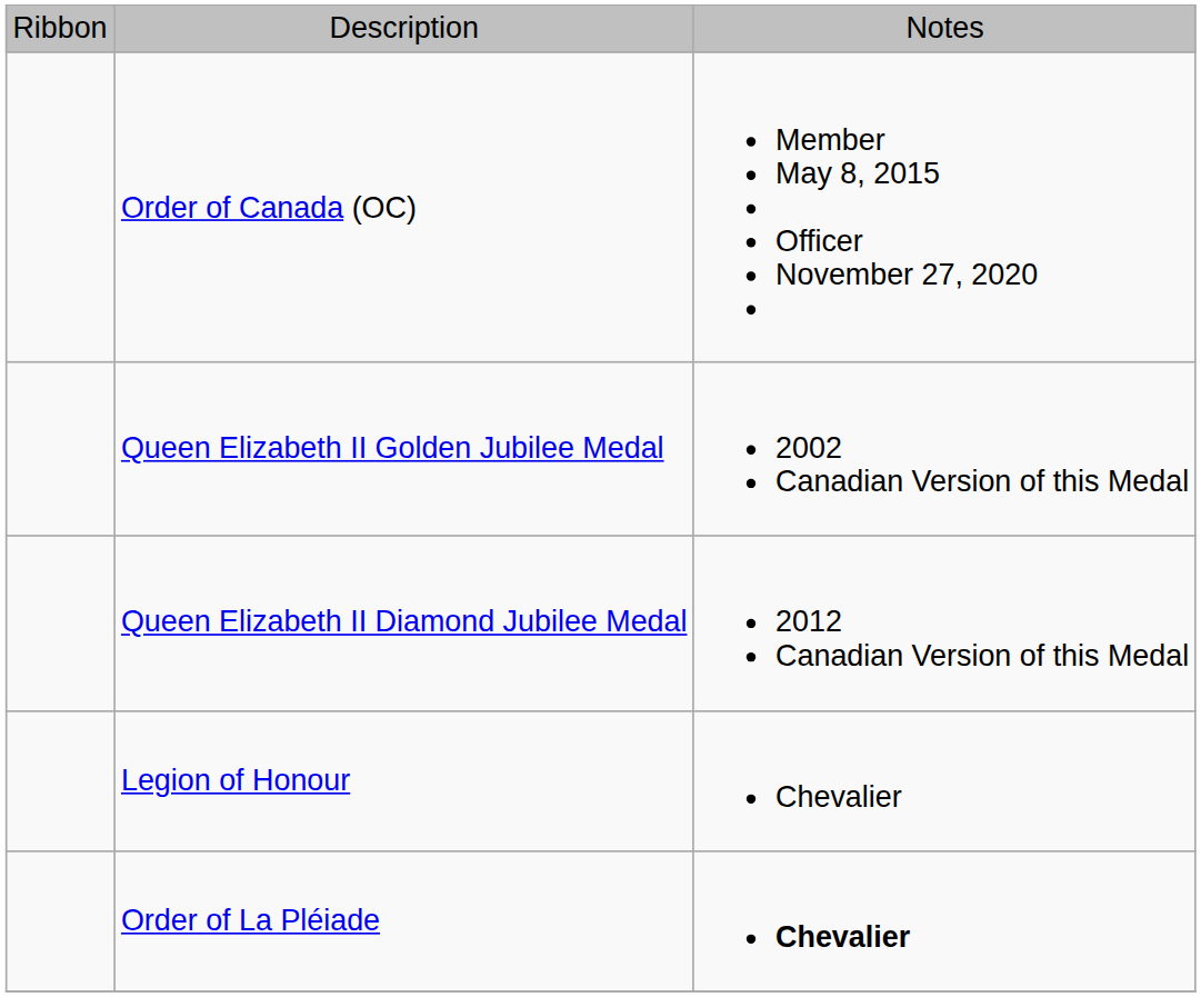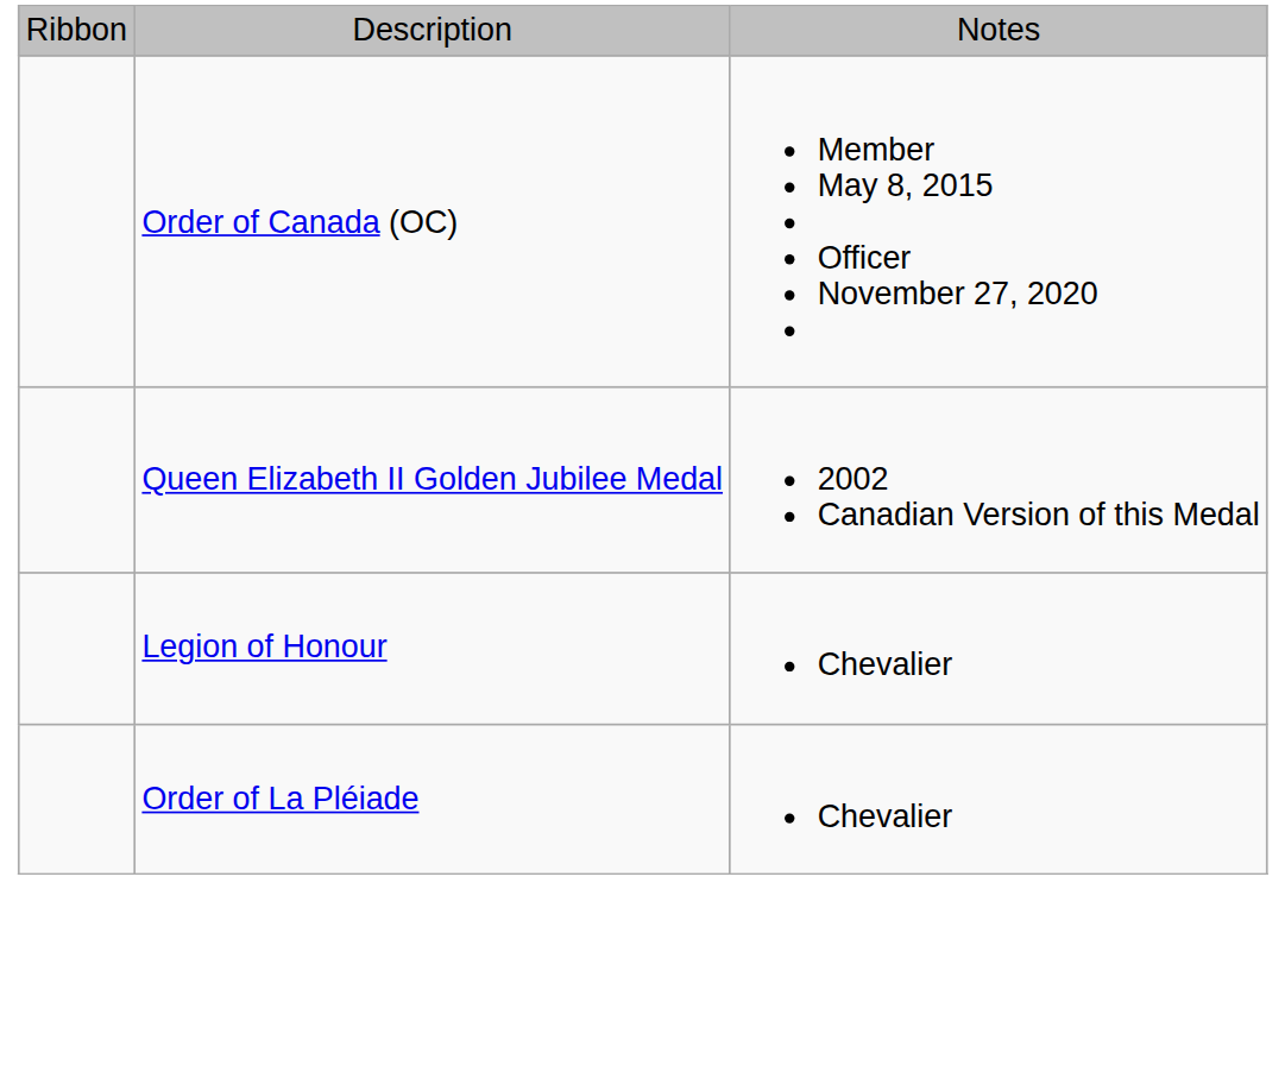- row: Queen Elizabeth II Diamond Jubilee Medal | 2012 Canadian Version of this Medal
Order of La Pléiade | column 3: bold -> normal
